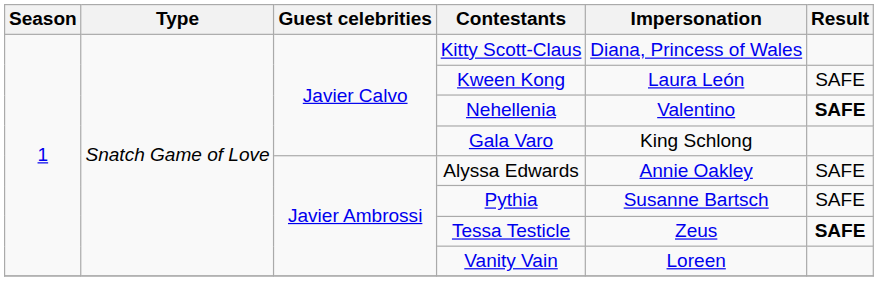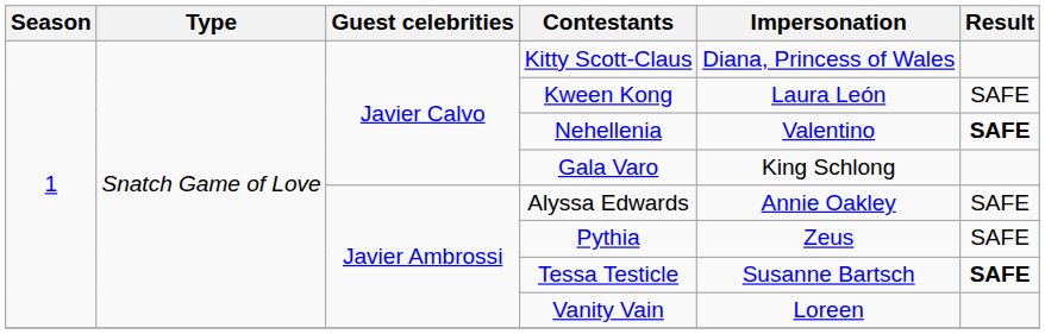Pythia | Impersonation: Susanne Bartsch -> Zeus
Tessa Testicle | Impersonation: Zeus -> Susanne Bartsch
